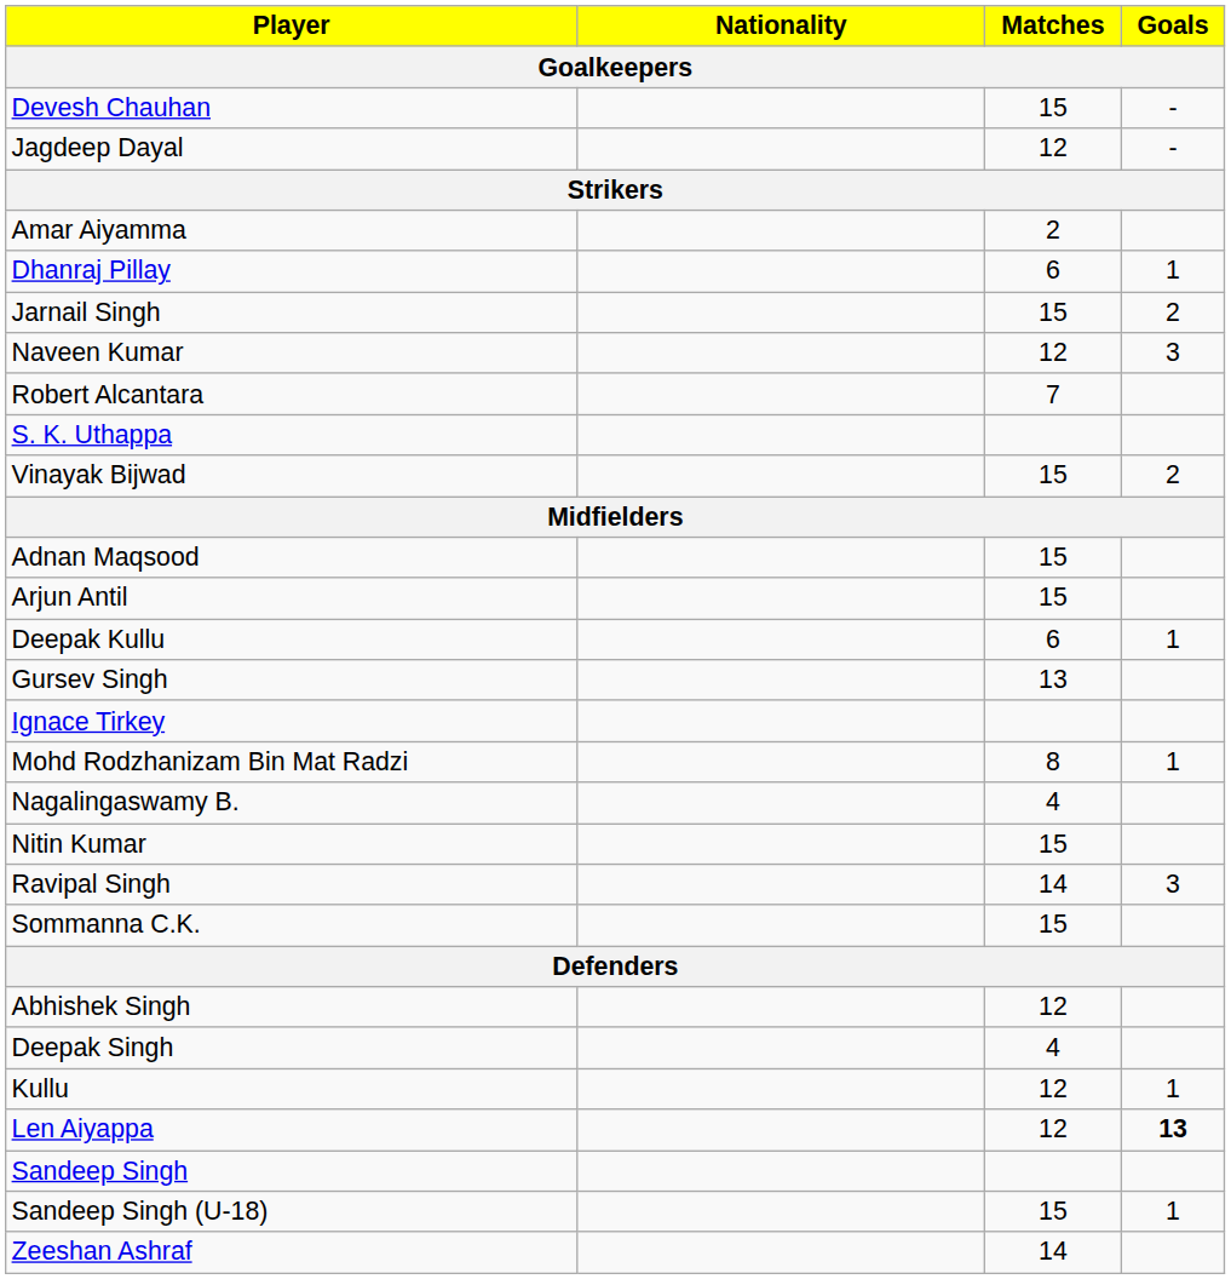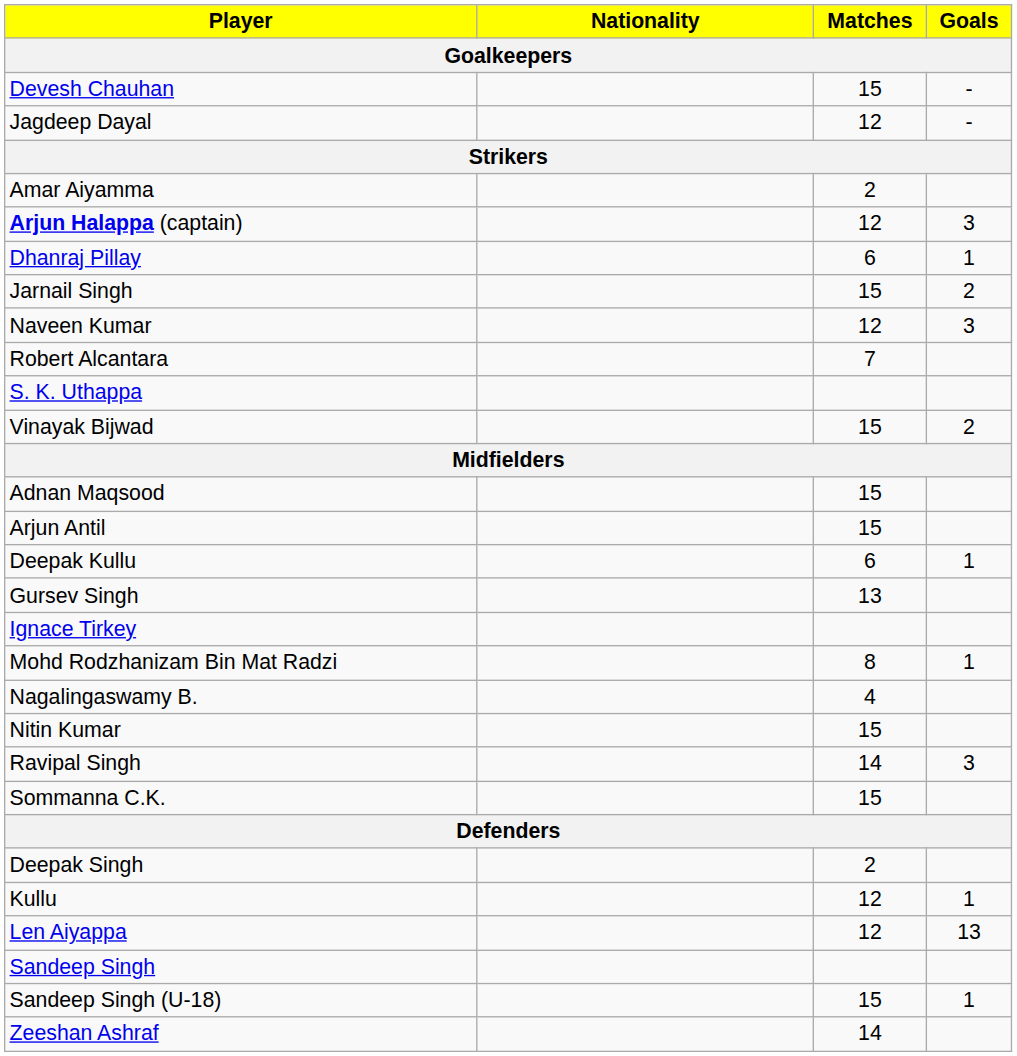+ row: Arjun Halappa (captain) | 12 | 3
- row: Abhishek Singh | 12
Deepak Singh | Matches: 4 -> 2
Len Aiyappa | Goals: bold -> normal
